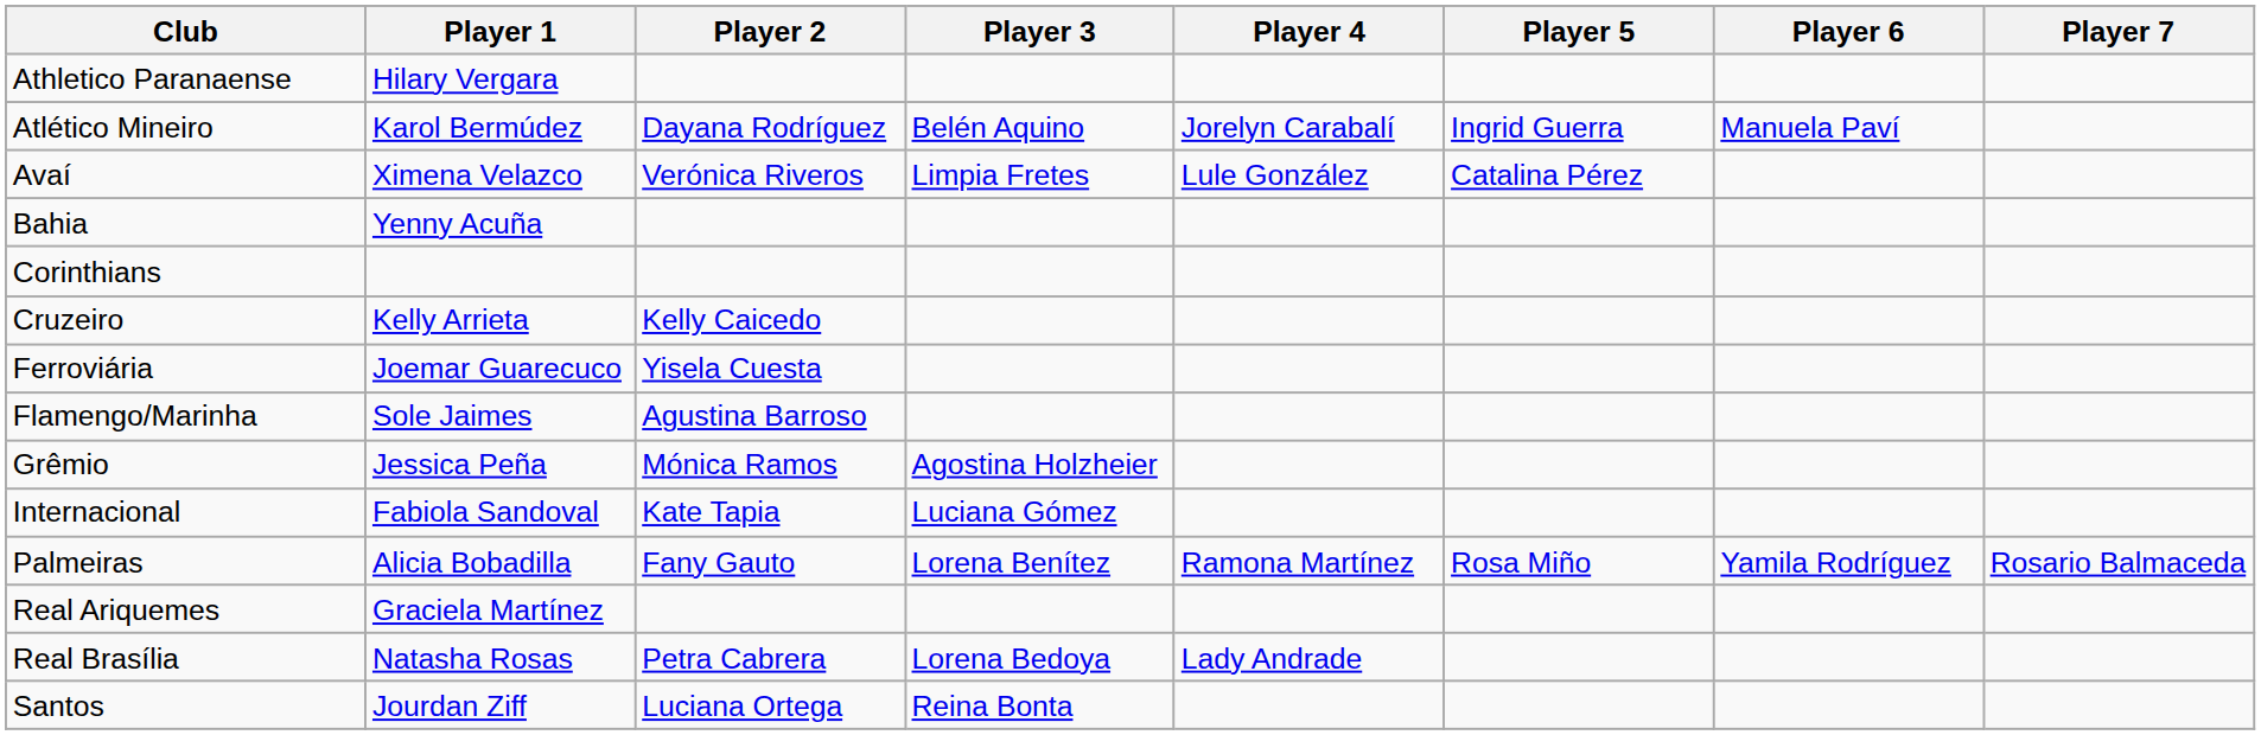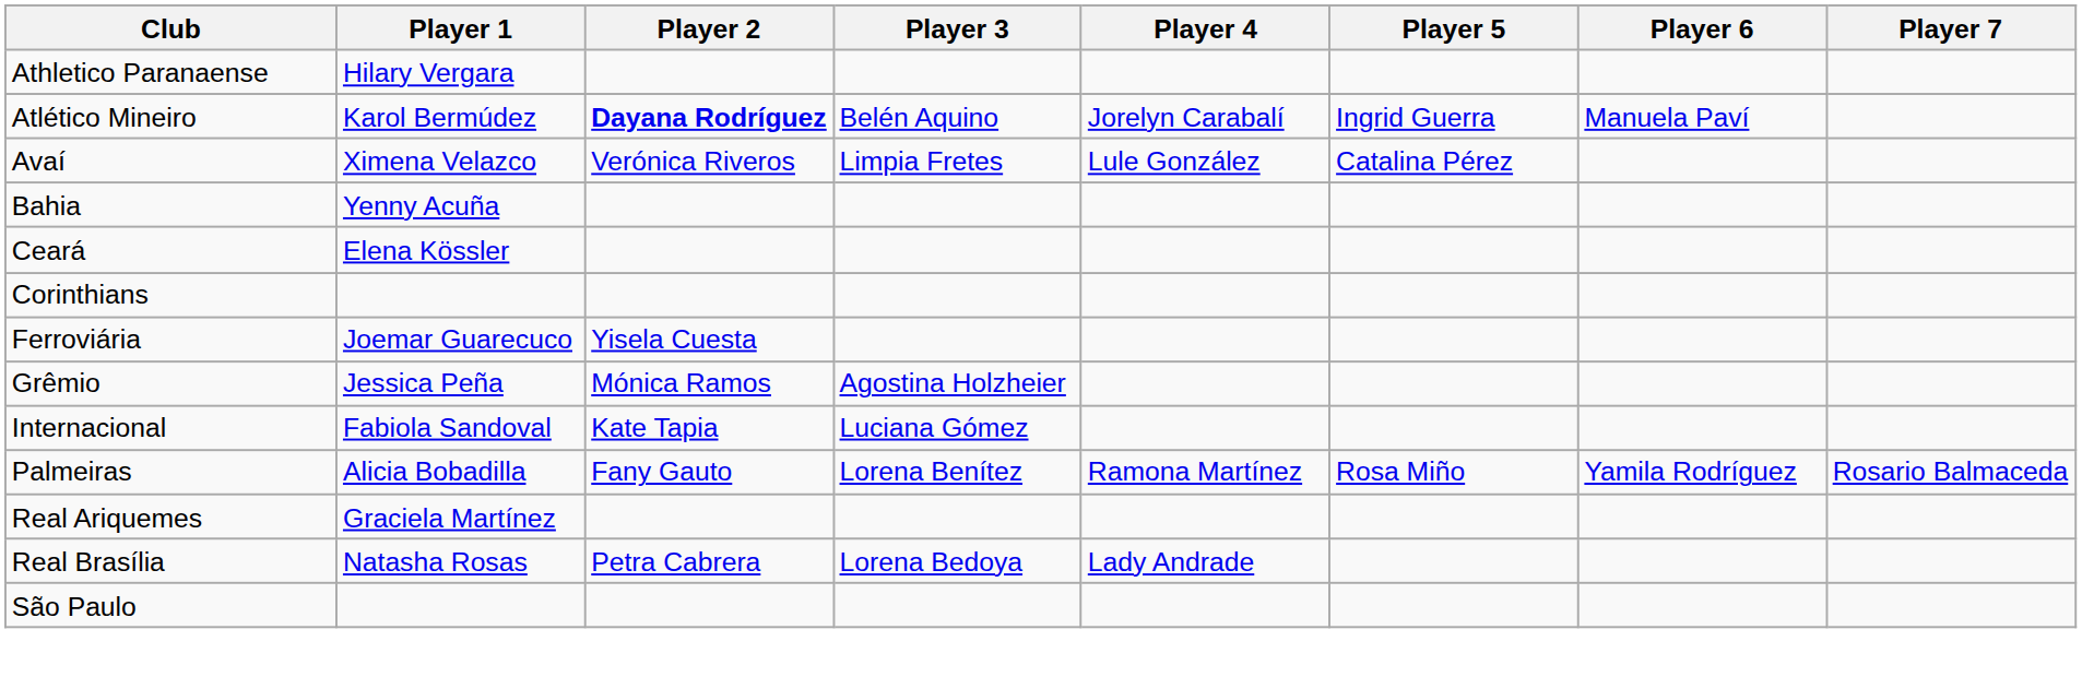Atlético Mineiro | Player 2: normal -> bold
+ row: Ceará | Elena Kössler
- row: Cruzeiro | Kelly Arrieta | Kelly Caicedo
- row: Flamengo/Marinha | Sole Jaimes | Agustina Barroso
- row: Santos | Jourdan Ziff | Luciana Ortega | Reina Bonta
+ row: São Paulo
